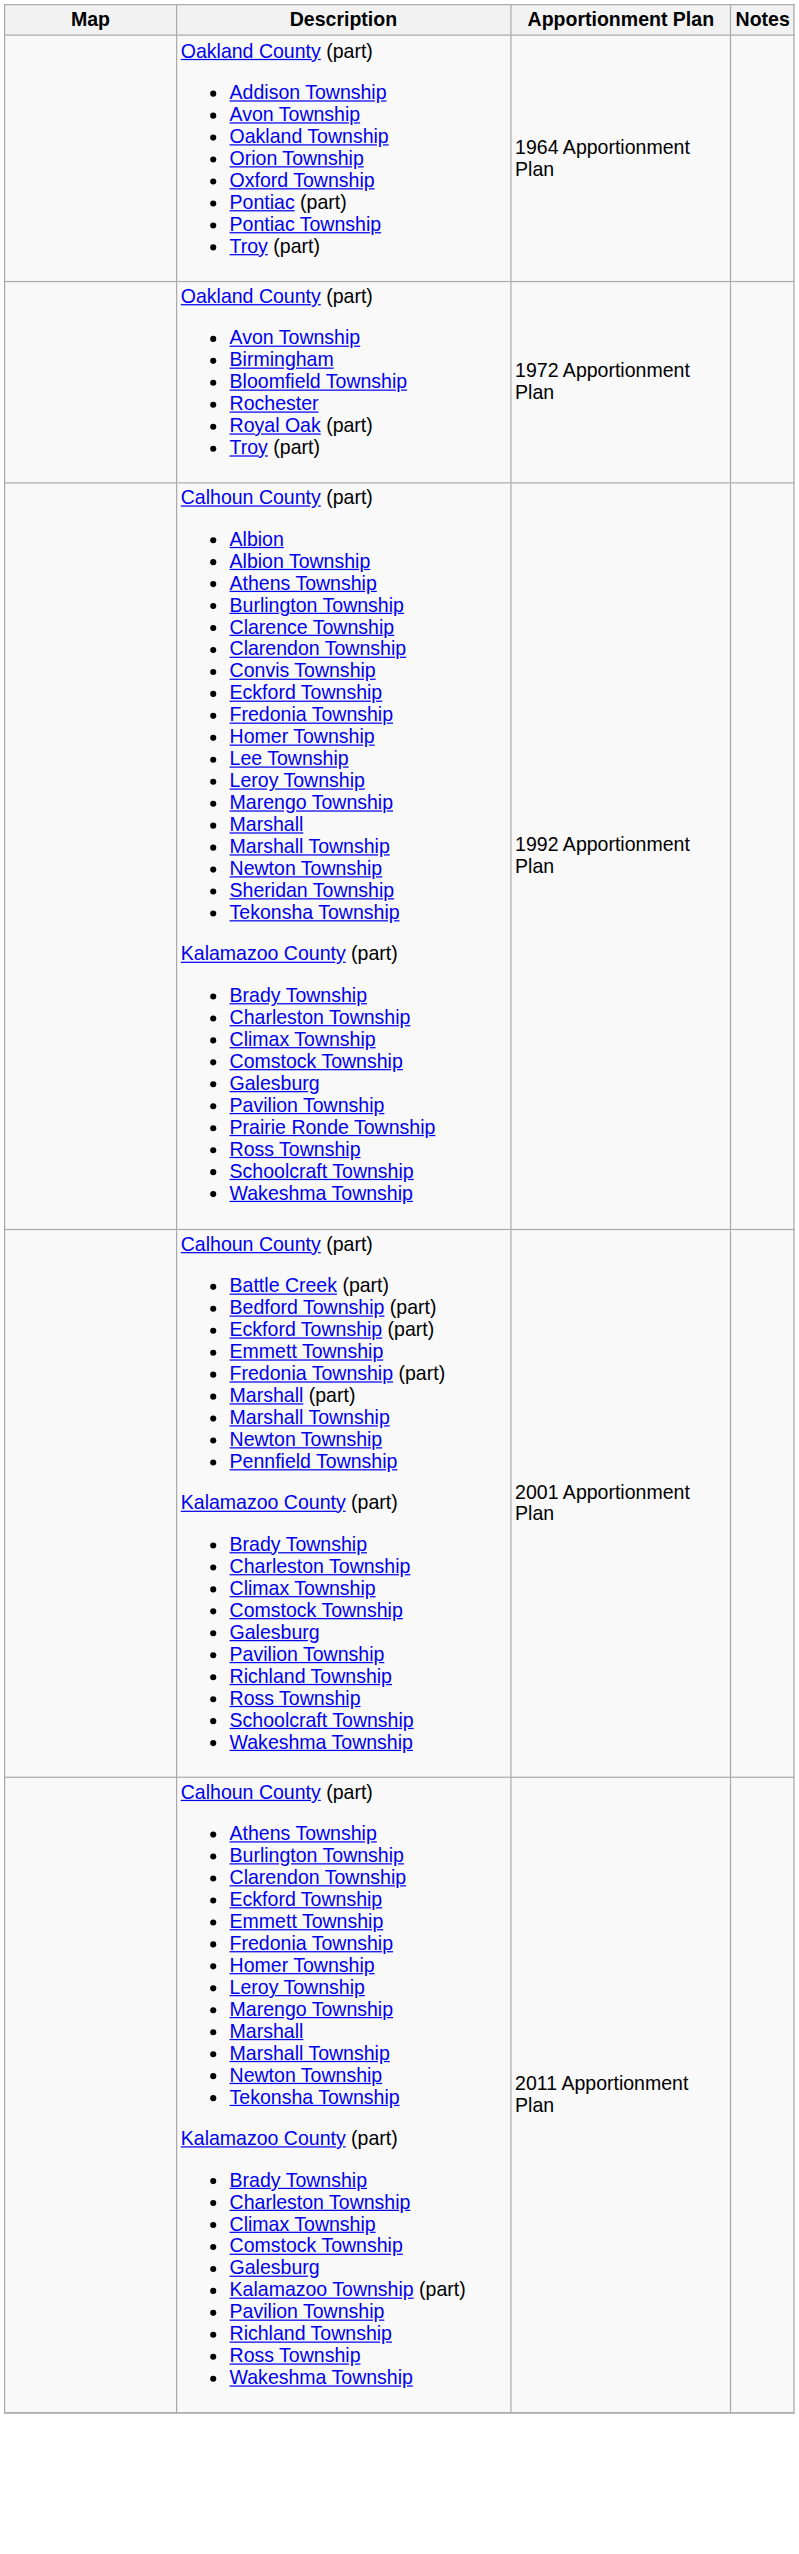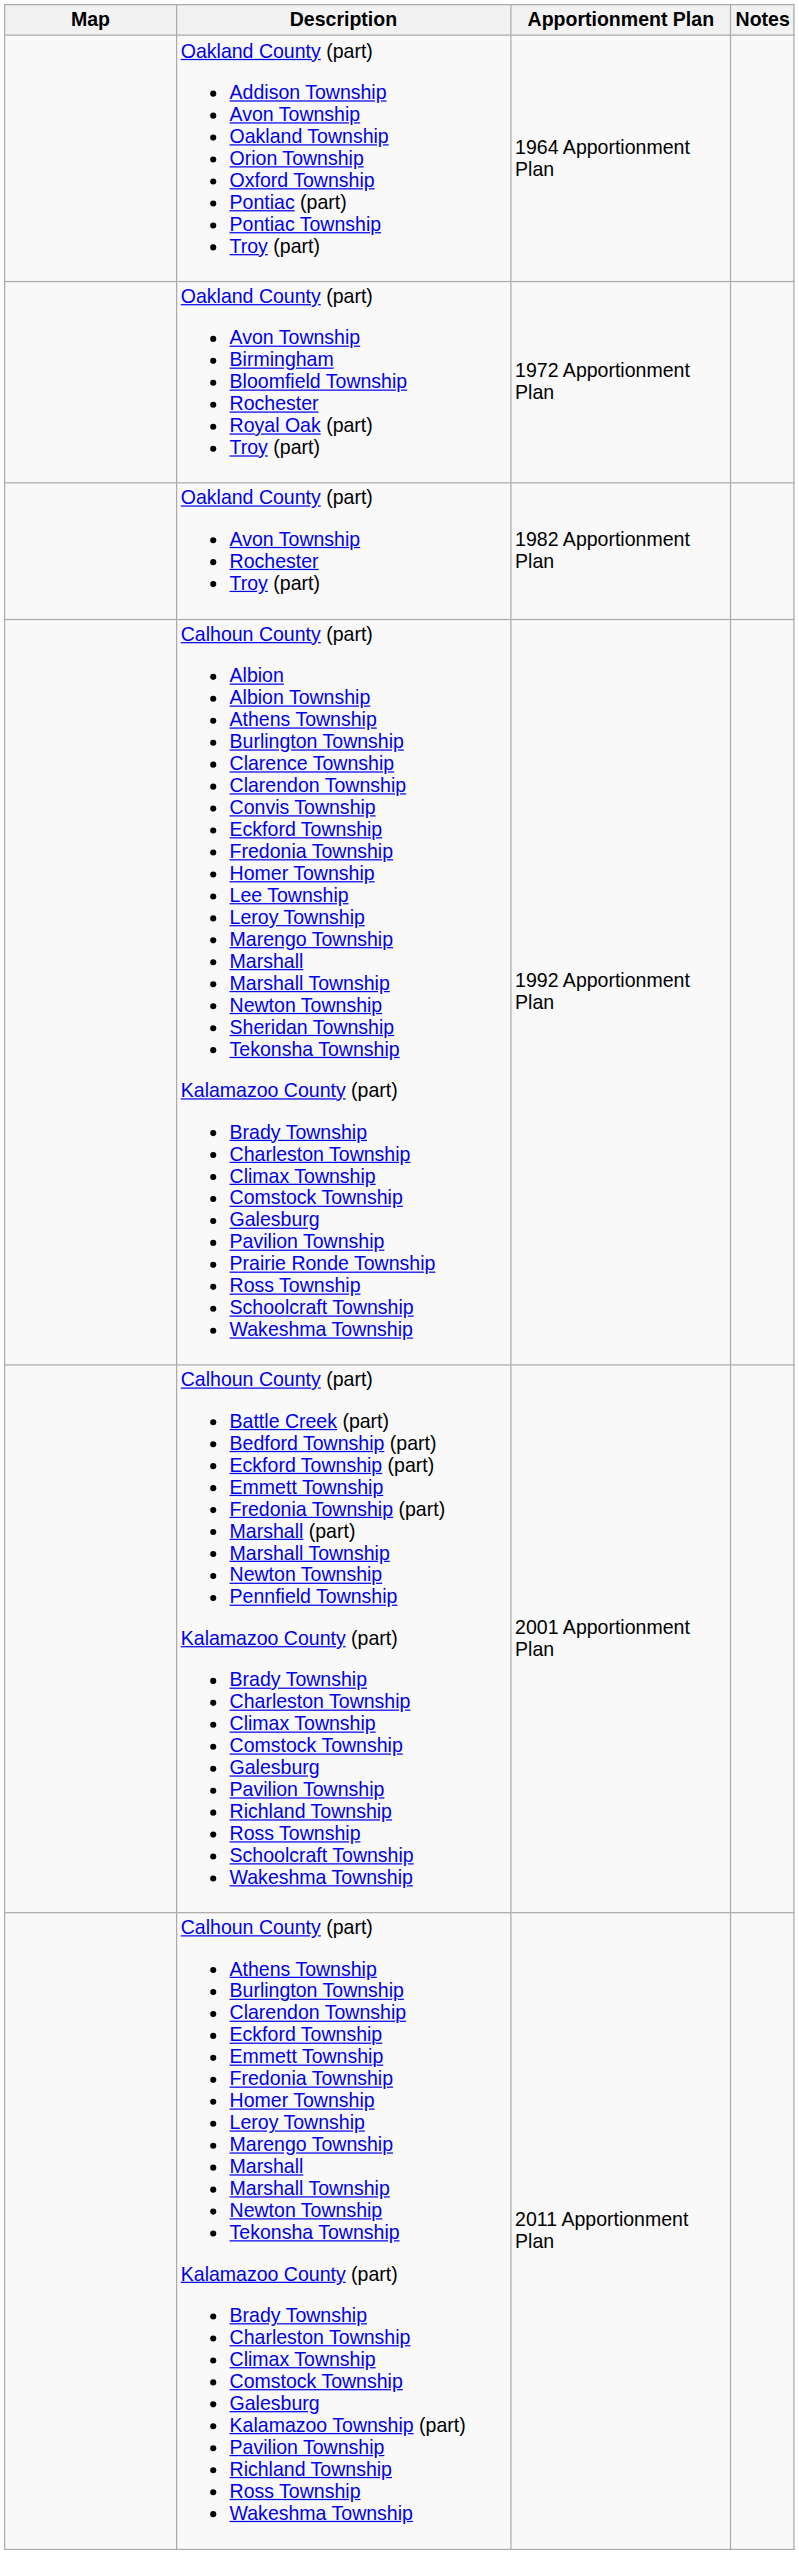+ row: Oakland County (part) Avon Township Rochester Troy (part) | 1982 Apportionment Plan
